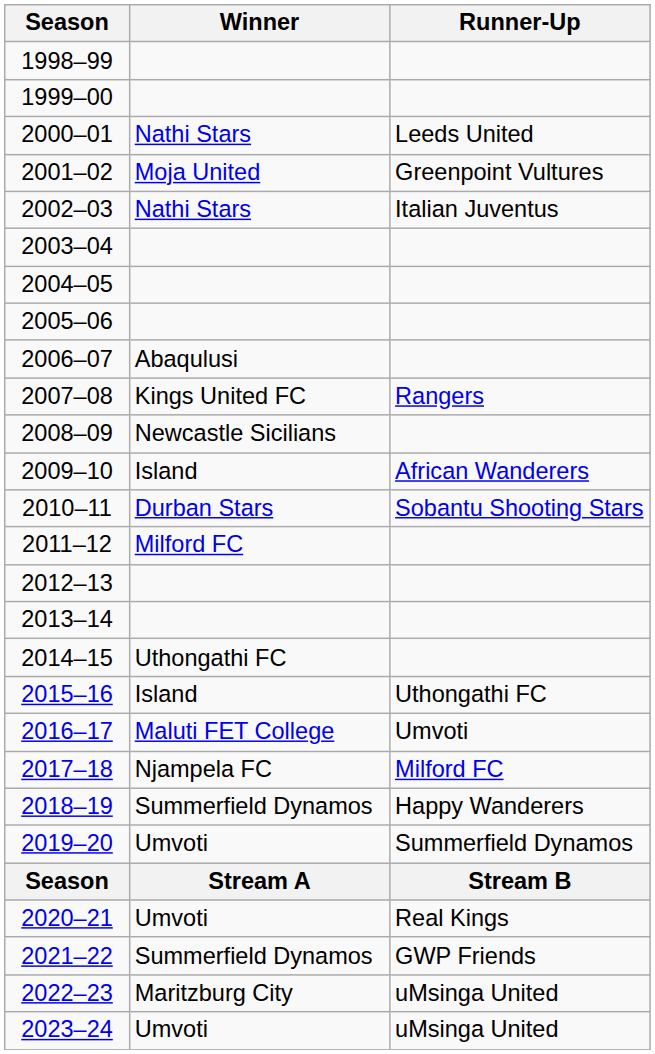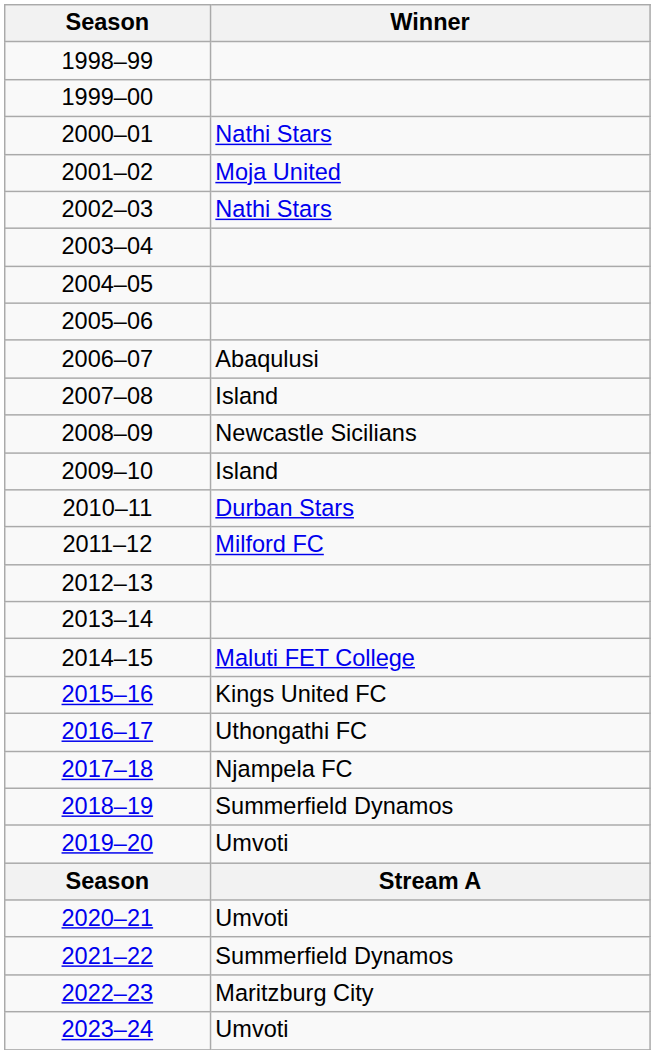- column: Runner-Up | Leeds United | Greenpoint Vultures | Italian Juventus | Rangers | African Wanderers | Sobantu Shooting Stars | Uthongathi FC | Umvoti | Milford FC | Happy Wanderers | Summerfield Dynamos | Stream B | Real Kings | GWP Friends | uMsinga United | uMsinga United
2007–08 | Winner: Kings United FC -> Island
2014–15 | Winner: Uthongathi FC -> Maluti FET College
2015–16 | Winner: Island -> Kings United FC
2016–17 | Winner: Maluti FET College -> Uthongathi FC
